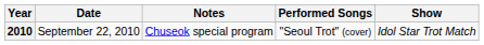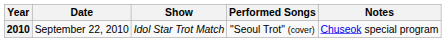columns swapped: Show <-> Notes
